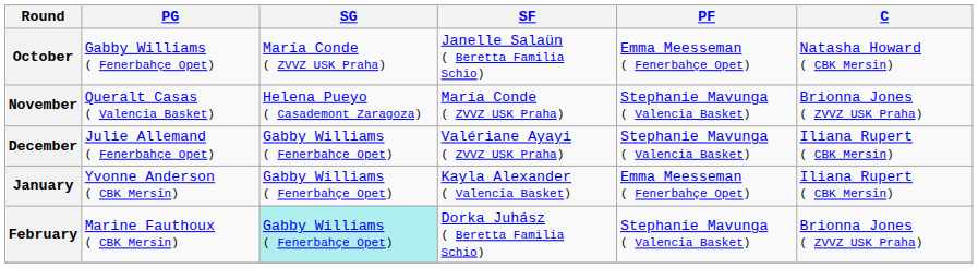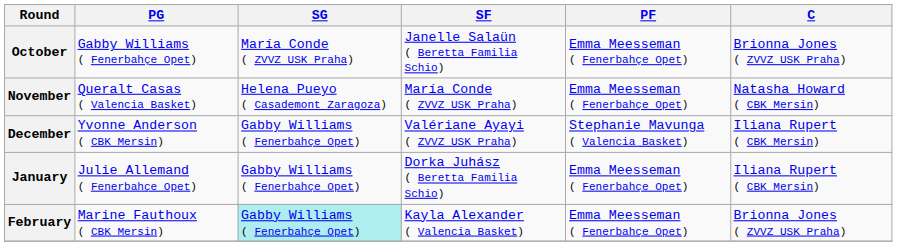October | C: Natasha Howard ( CBK Mersin) -> Brionna Jones ( ZVVZ USK Praha)
November | PF: Stephanie Mavunga ( Valencia Basket) -> Emma Meesseman ( Fenerbahçe Opet)
November | C: Brionna Jones ( ZVVZ USK Praha) -> Natasha Howard ( CBK Mersin)
December | PG: Julie Allemand ( Fenerbahçe Opet) -> Yvonne Anderson ( CBK Mersin)
January | PG: Yvonne Anderson ( CBK Mersin) -> Julie Allemand ( Fenerbahçe Opet)
January | SF: Kayla Alexander ( Valencia Basket) -> Dorka Juhász ( Beretta Familia Schio)
February | SF: Dorka Juhász ( Beretta Familia Schio) -> Kayla Alexander ( Valencia Basket)
February | PF: Stephanie Mavunga ( Valencia Basket) -> Emma Meesseman ( Fenerbahçe Opet)
